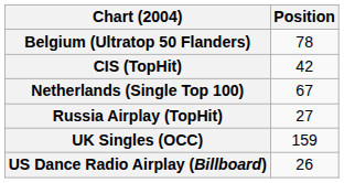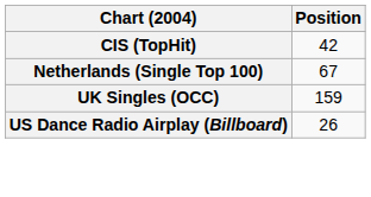- row: Belgium (Ultratop 50 Flanders) | 78
- row: Russia Airplay (TopHit) | 27
